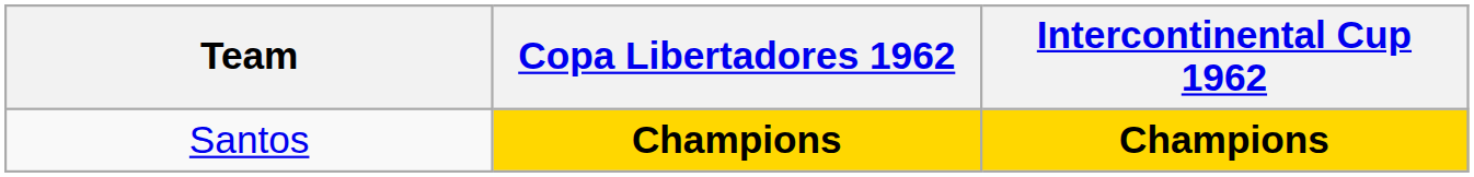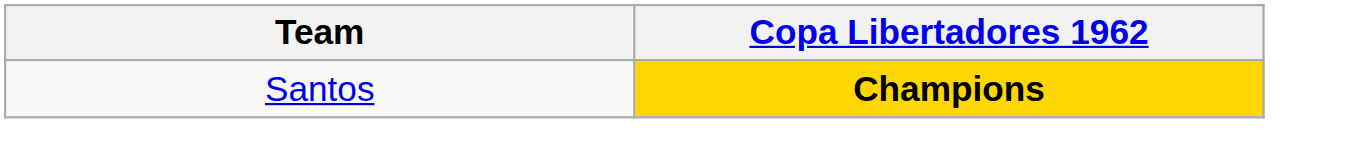- column: Intercontinental Cup 1962 | Champions
